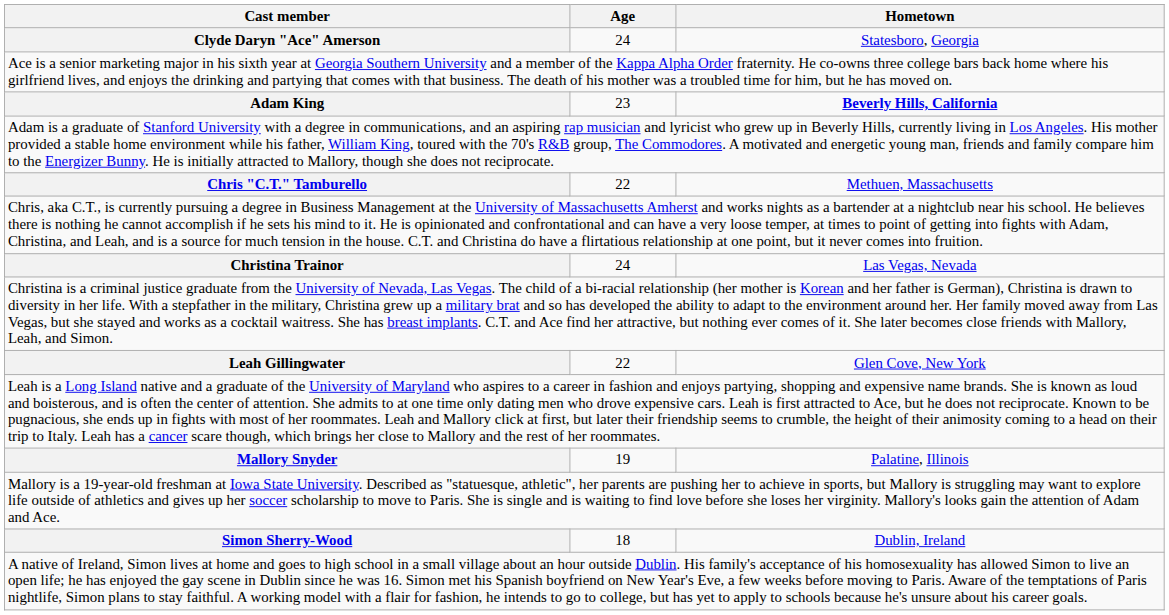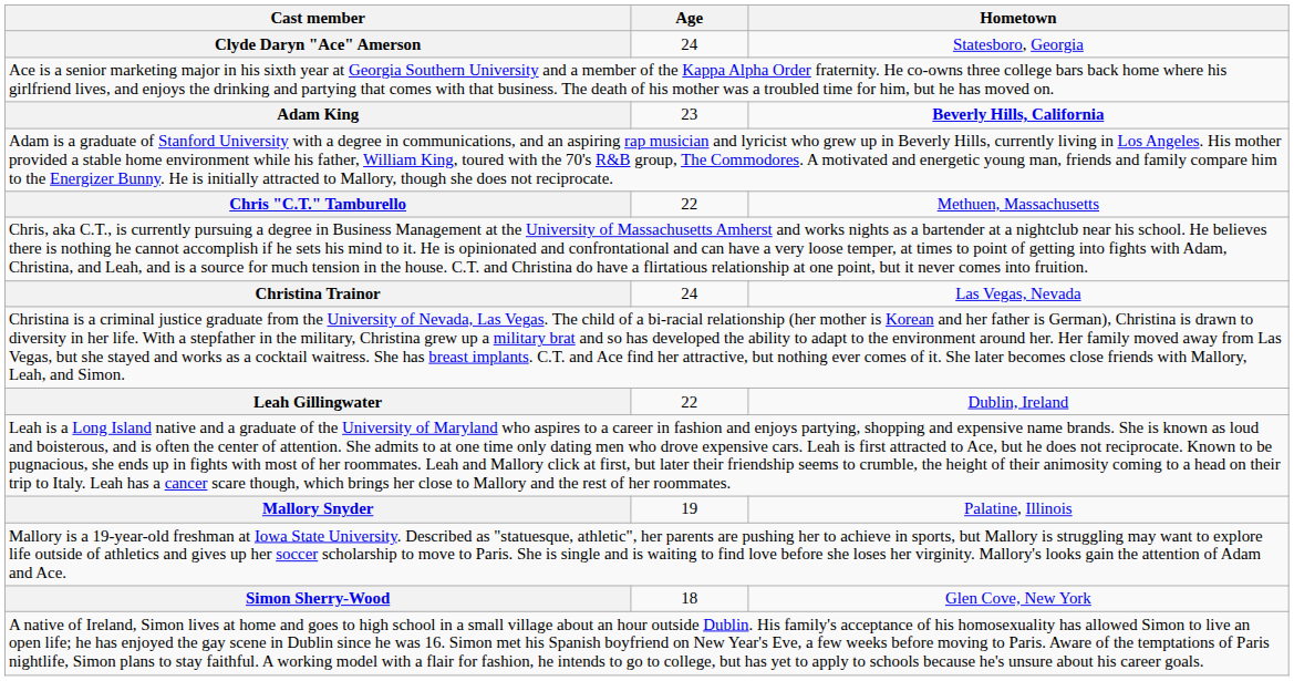Leah Gillingwater | Hometown: Glen Cove, New York -> Dublin, Ireland
Simon Sherry-Wood | Hometown: Dublin, Ireland -> Glen Cove, New York
